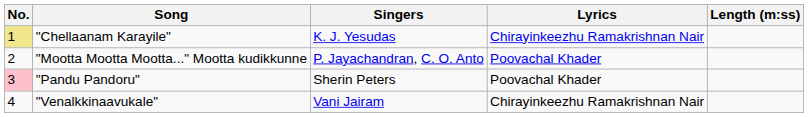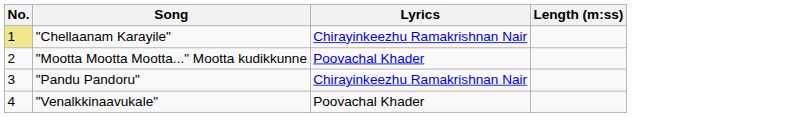- column: Singers | K. J. Yesudas | P. Jayachandran, C. O. Anto | Sherin Peters | Vani Jairam
"Pandu Pandoru" | No.: pink background -> no background
"Pandu Pandoru" | Lyrics: Poovachal Khader -> Chirayinkeezhu Ramakrishnan Nair
"Venalkkinaavukale" | Lyrics: Chirayinkeezhu Ramakrishnan Nair -> Poovachal Khader
